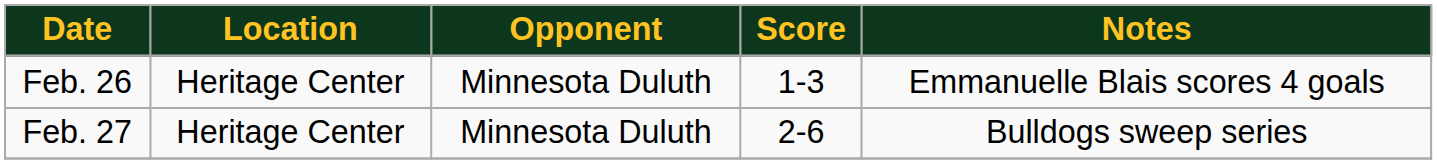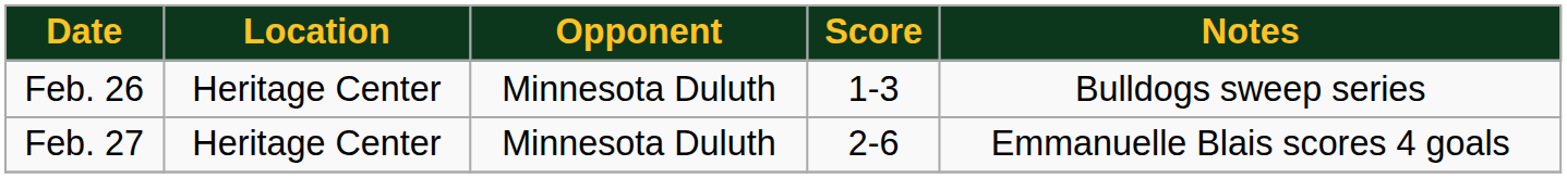Feb. 26 | Notes: Emmanuelle Blais scores 4 goals -> Bulldogs sweep series
Feb. 27 | Notes: Bulldogs sweep series -> Emmanuelle Blais scores 4 goals
